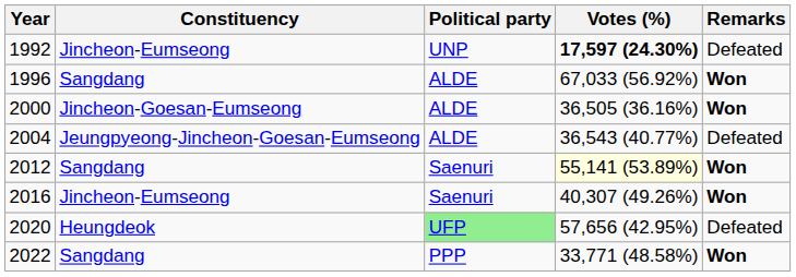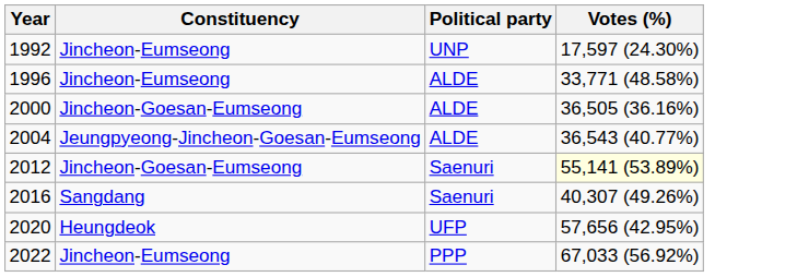- column: Remarks | Defeated | Won | Won | Defeated | Won | Won | Defeated | Won
1992 | Votes (%): bold -> normal
1996 | Constituency: Sangdang -> Jincheon-Eumseong
1996 | Votes (%): 67,033 (56.92%) -> 33,771 (48.58%)
2012 | Constituency: Sangdang -> Jincheon-Goesan-Eumseong
2016 | Constituency: Jincheon-Eumseong -> Sangdang
2020 | Political party: lightgreen background -> no background
2022 | Constituency: Sangdang -> Jincheon-Eumseong
2022 | Votes (%): 33,771 (48.58%) -> 67,033 (56.92%)
